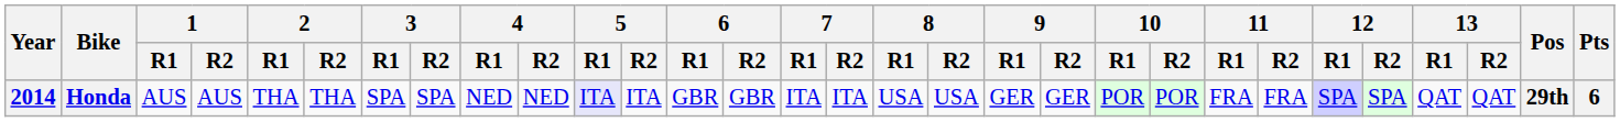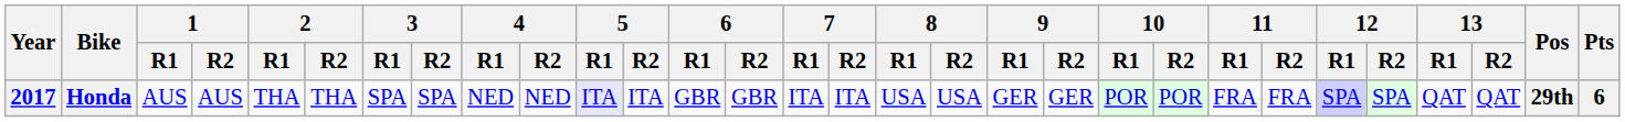Honda | Year: 2014 -> 2017
